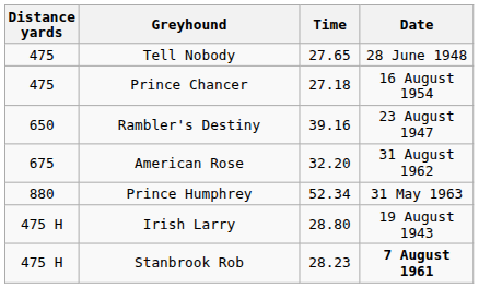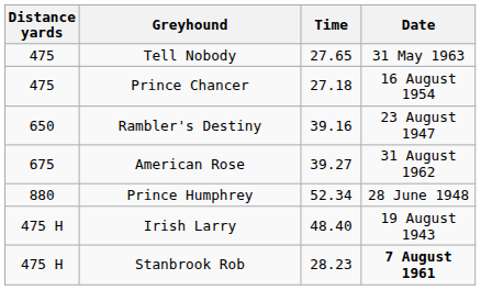Tell Nobody | Date: 28 June 1948 -> 31 May 1963
American Rose | Time: 32.20 -> 39.27
Prince Humphrey | Date: 31 May 1963 -> 28 June 1948
Irish Larry | Time: 28.80 -> 48.40
